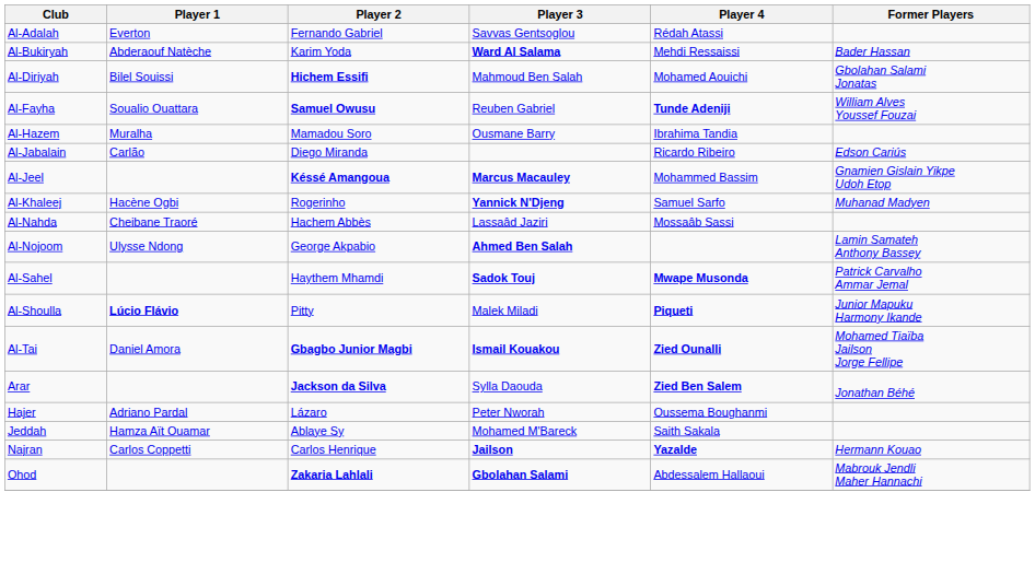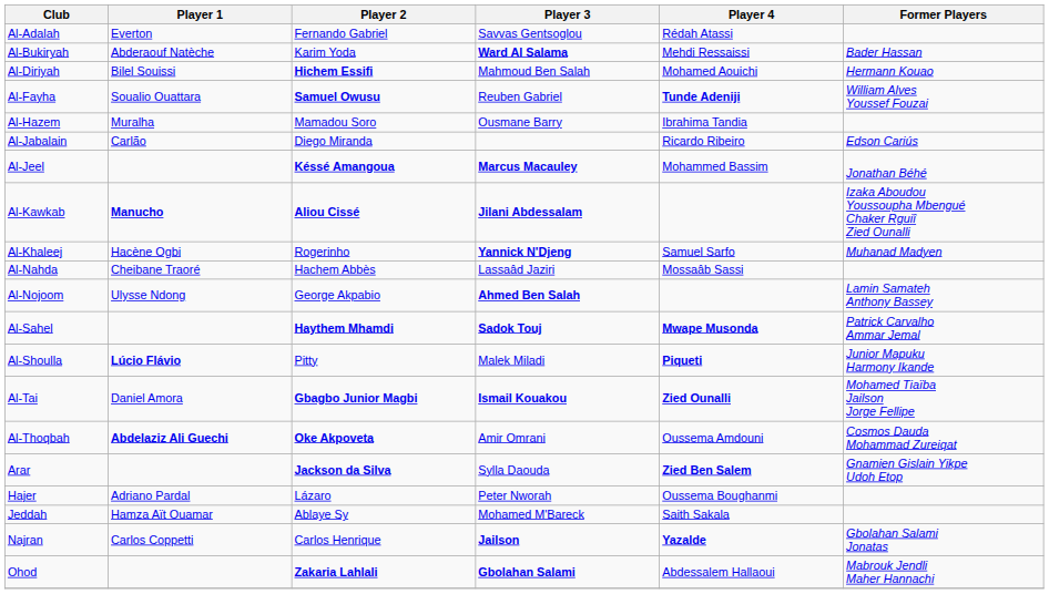Al-Diriyah | Former Players: Gbolahan Salami Jonatas -> Hermann Kouao
Al-Jeel | Former Players: Gnamien Gislain Yikpe Udoh Etop -> Jonathan Béhé
+ row: Al-Kawkab | Manucho | Aliou Cissé | Jilani Abdessalam | Izaka Aboudou Youssoupha Mbengué Chaker Rguiî Zied Ounalli
Al-Sahel | Player 2: normal -> bold
+ row: Al-Thoqbah | Abdelaziz Ali Guechi | Oke Akpoveta | Amir Omrani | Oussema Amdouni | Cosmos Dauda Mohammad Zureiqat
Arar | Former Players: Jonathan Béhé -> Gnamien Gislain Yikpe Udoh Etop
Najran | Former Players: Hermann Kouao -> Gbolahan Salami Jonatas
